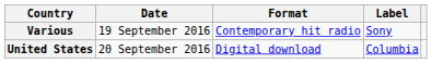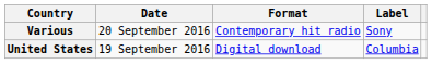Various | Date: 19 September 2016 -> 20 September 2016
United States | Date: 20 September 2016 -> 19 September 2016
